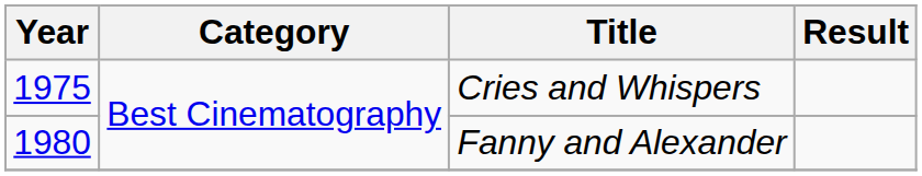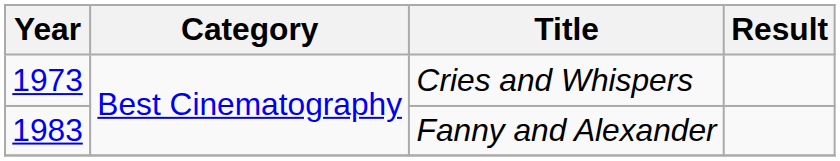Cries and Whispers | Year: 1975 -> 1973
Fanny and Alexander | Year: 1980 -> 1983
